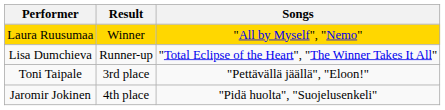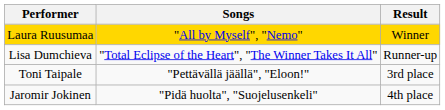columns swapped: Songs <-> Result
